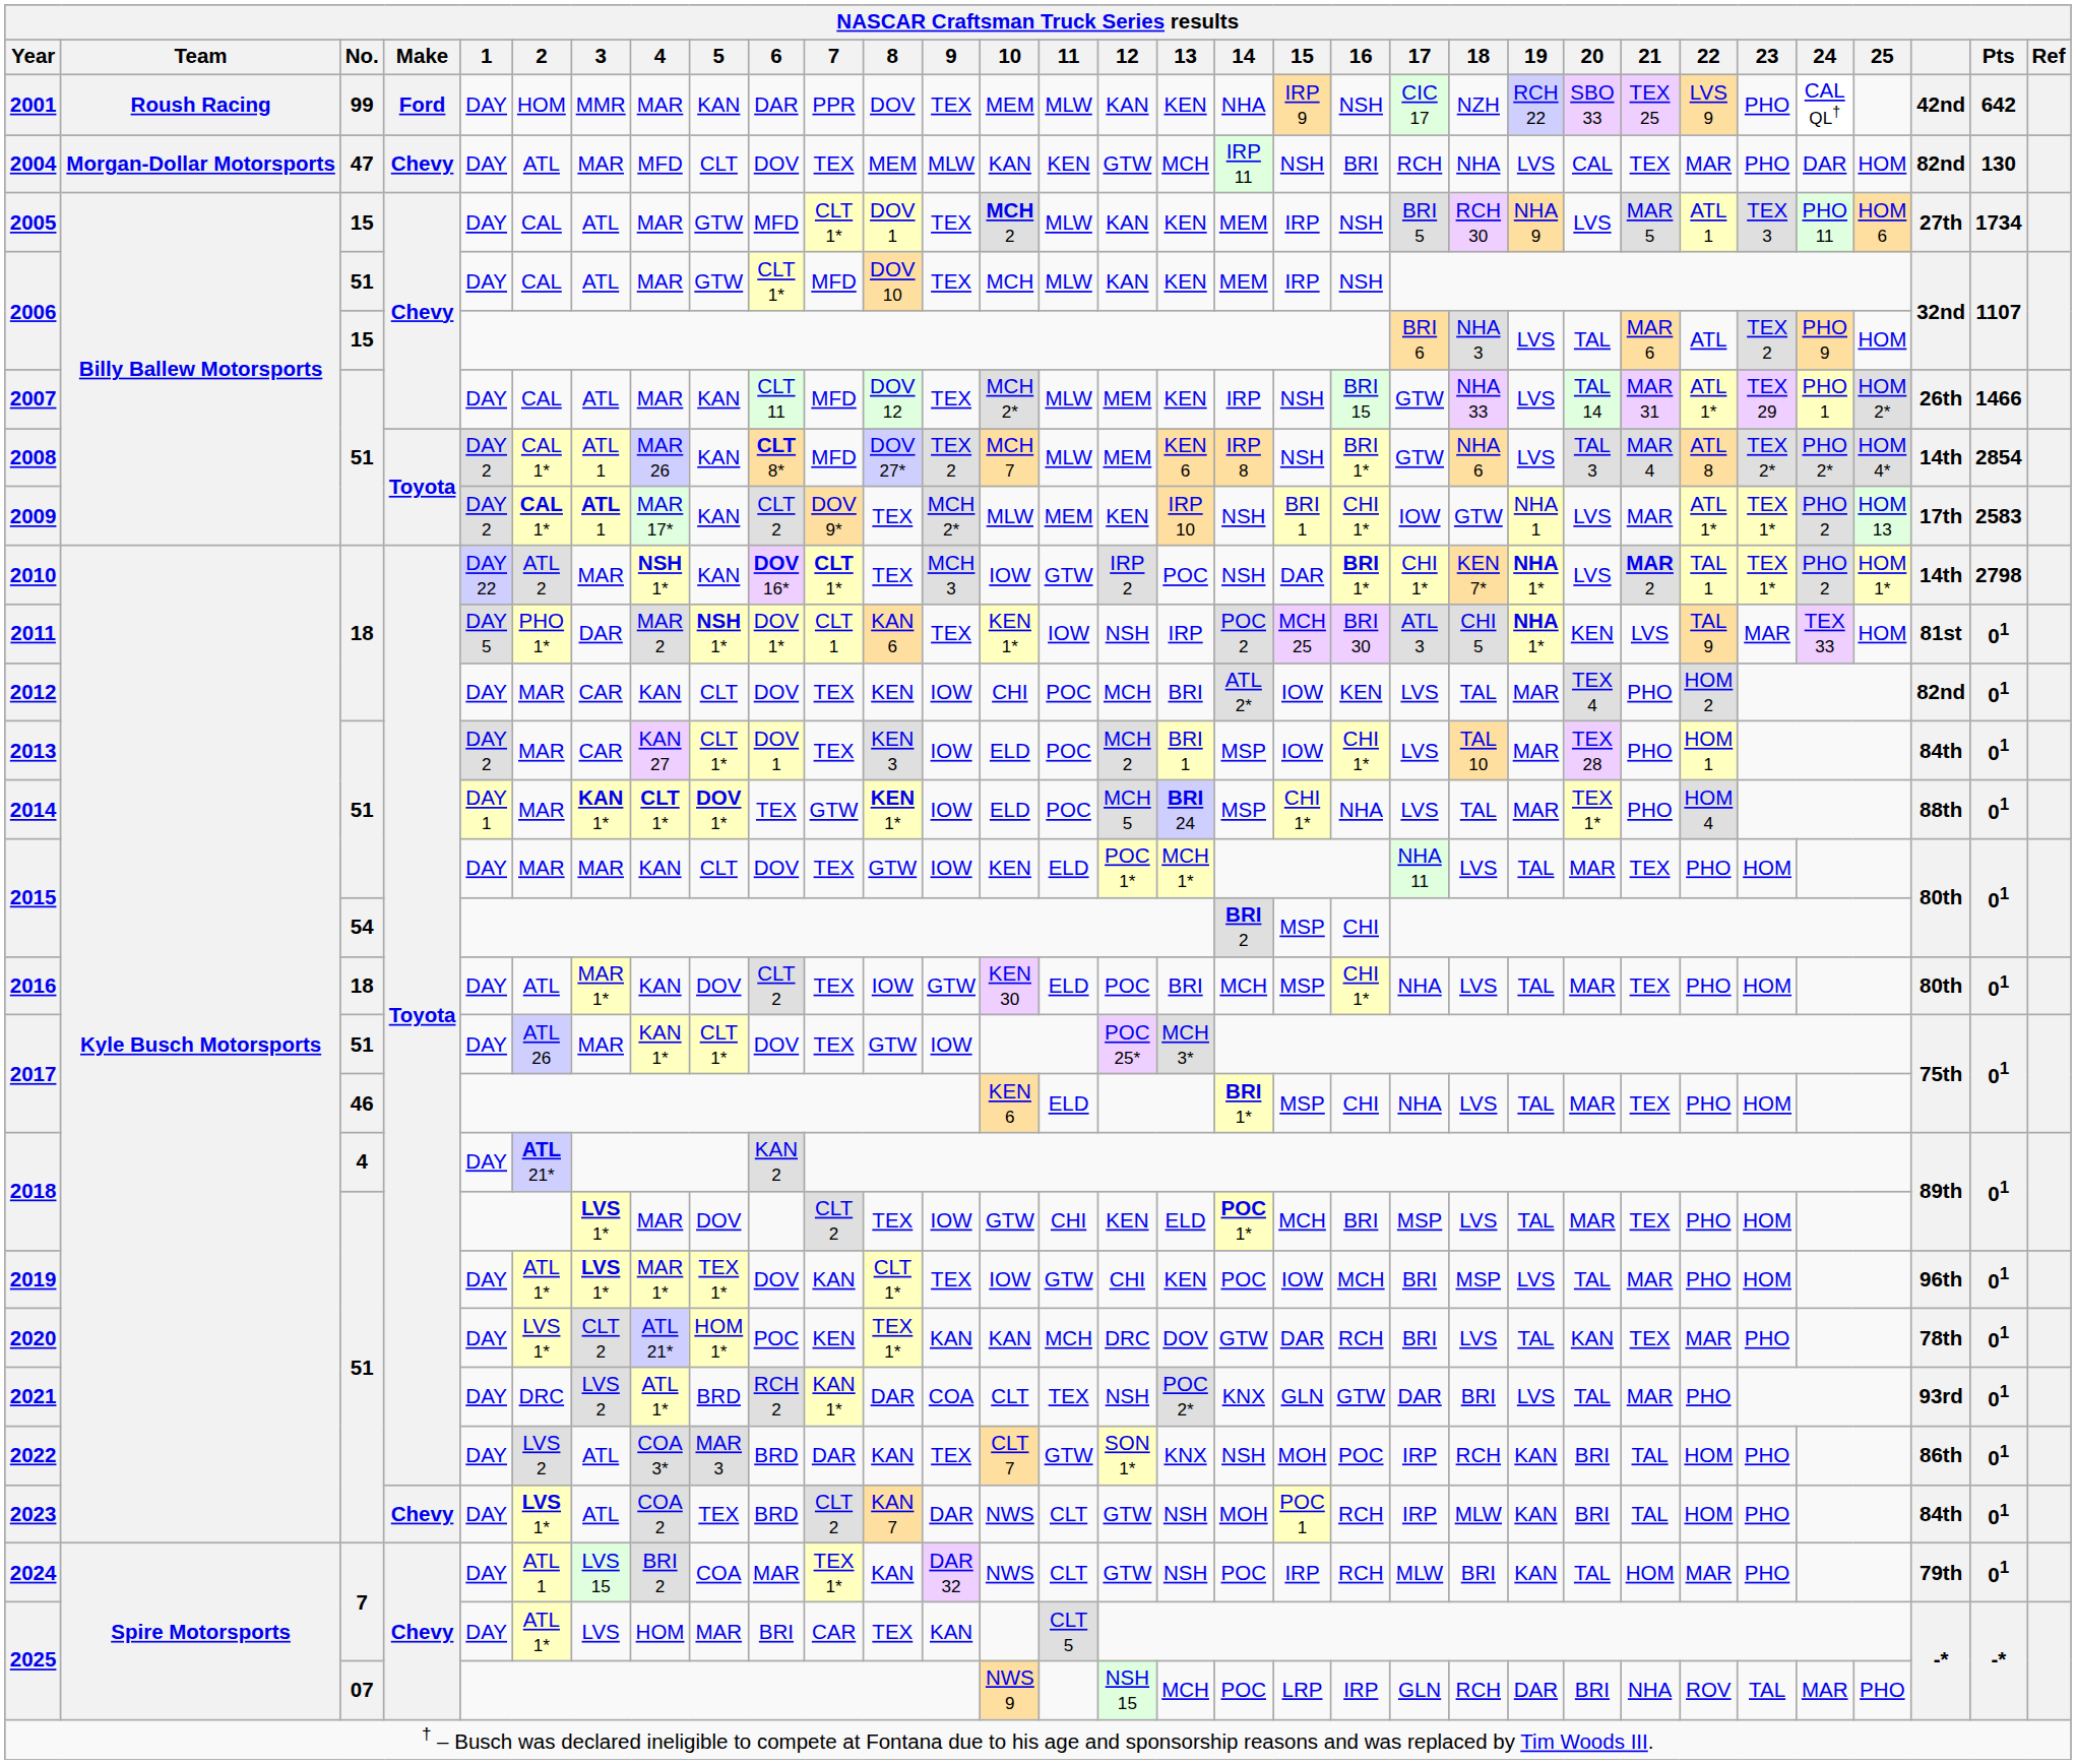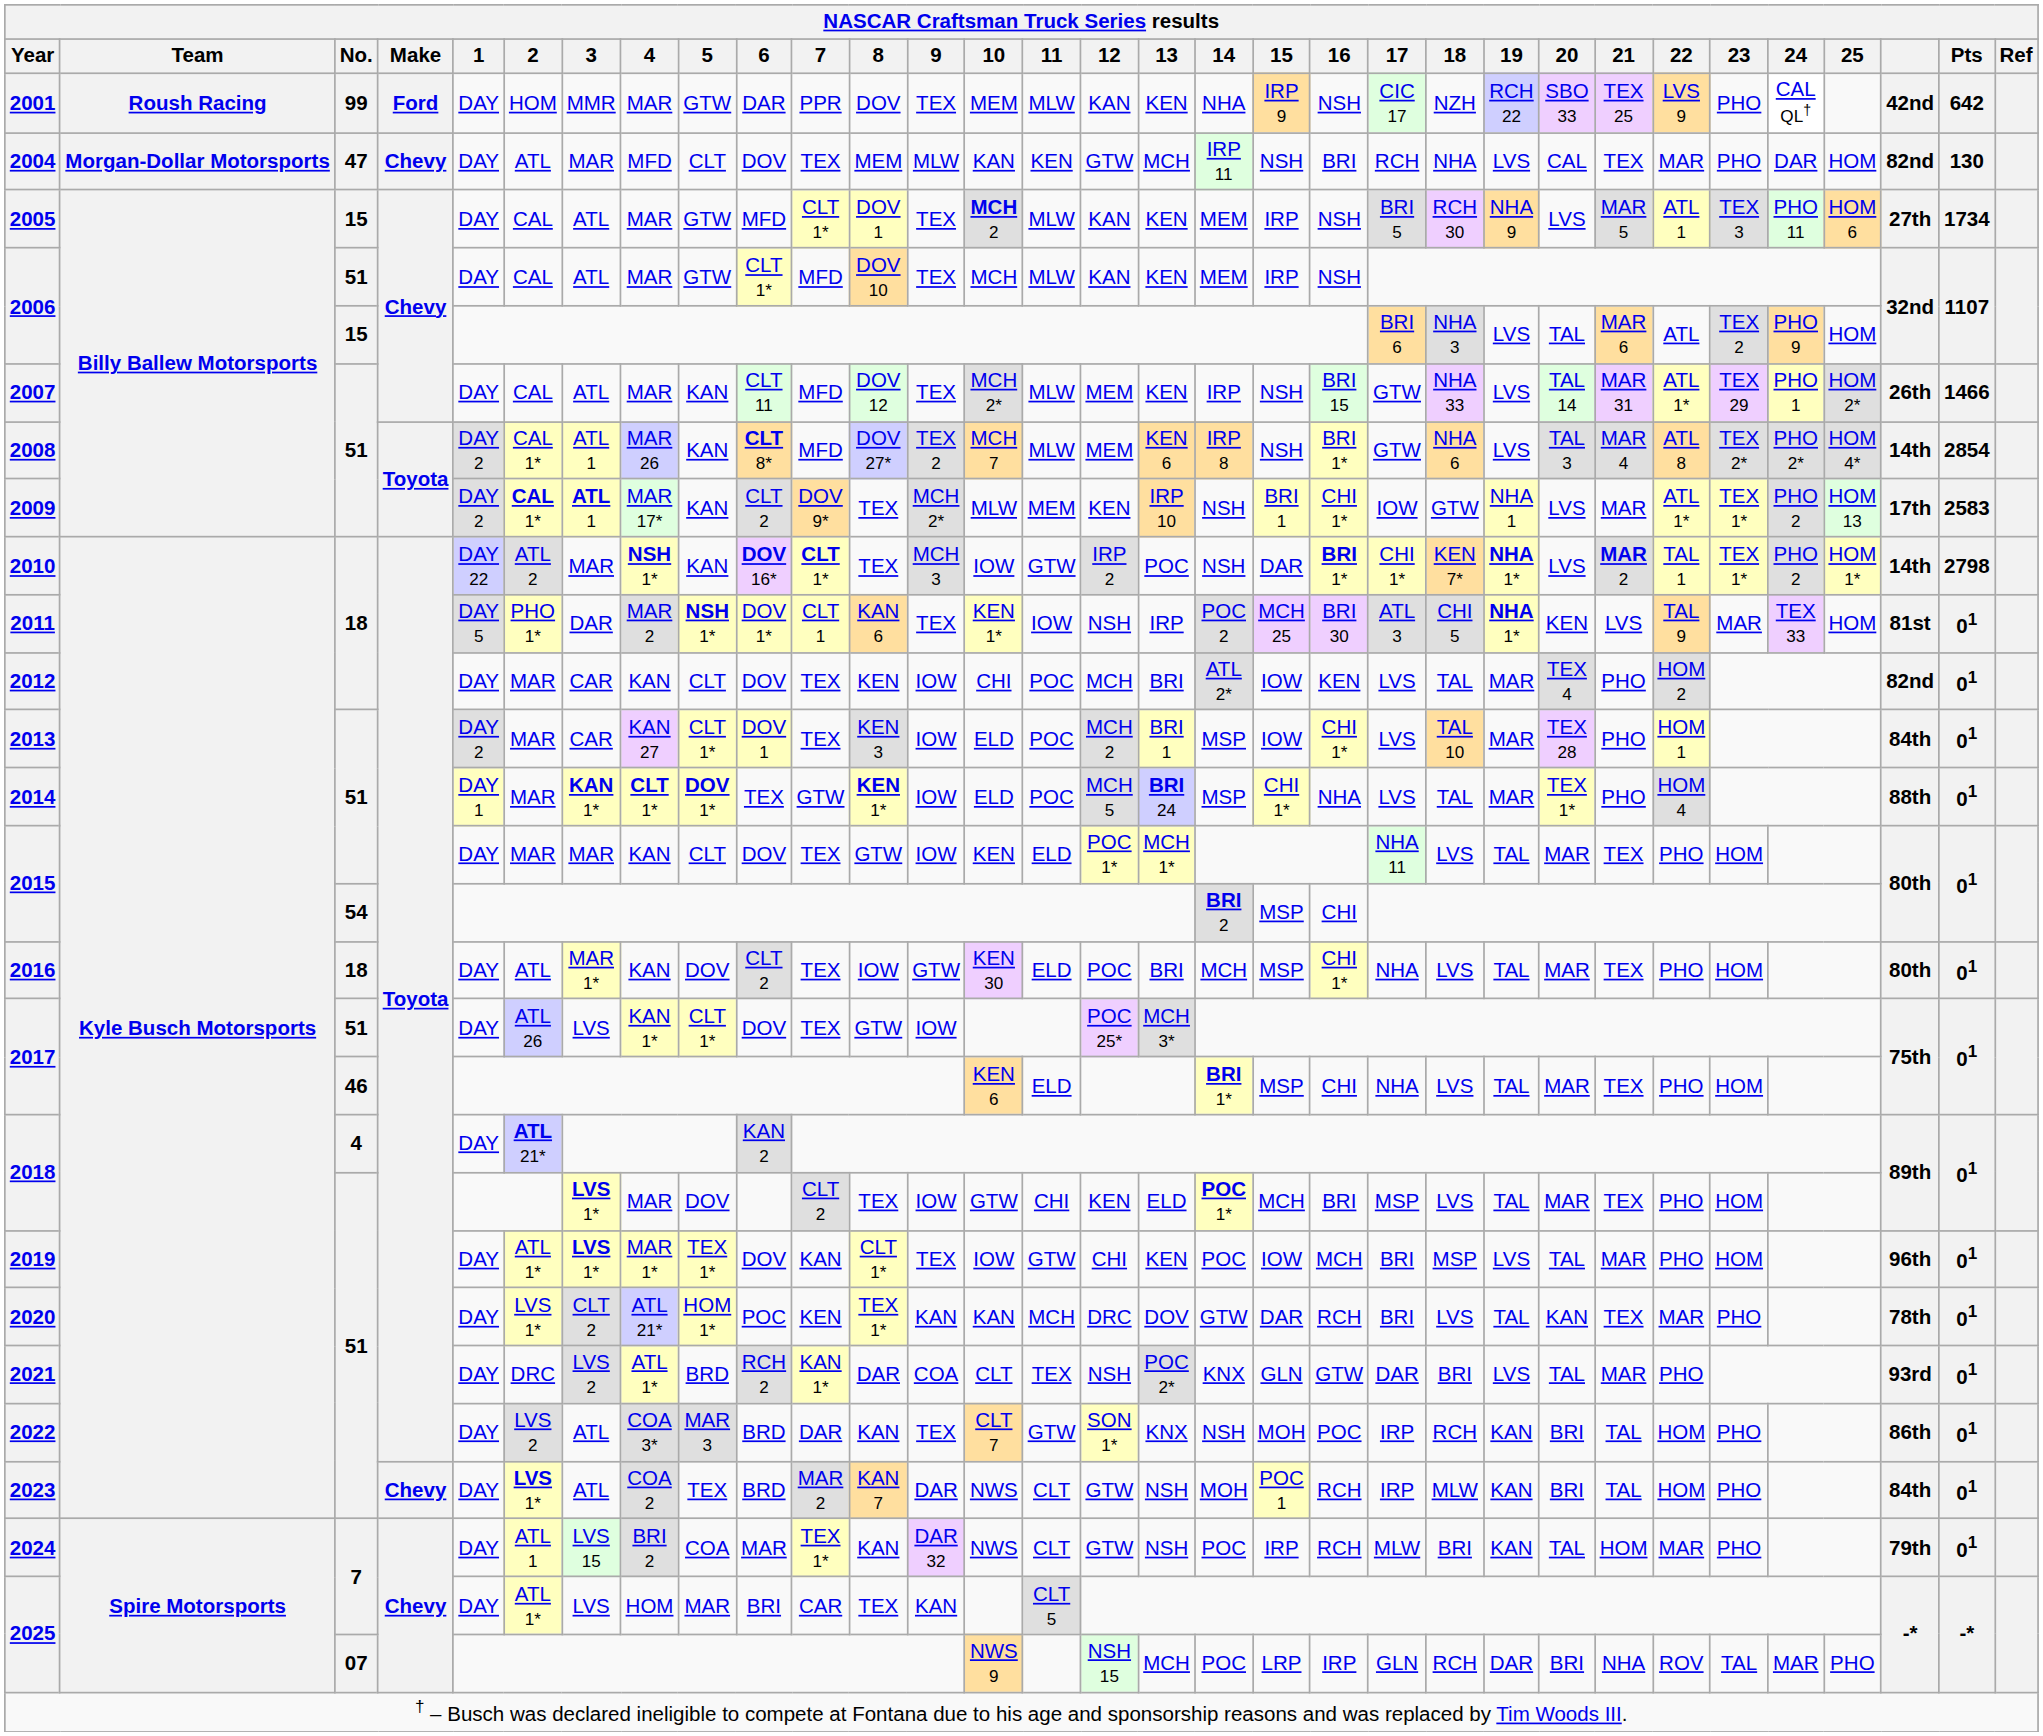2001 | 5: KAN -> GTW
2017 / 51 | 3: MAR -> LVS
2023 | 7: CLT 2 -> MAR 2
